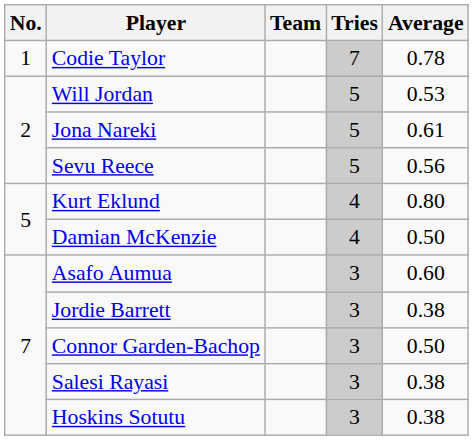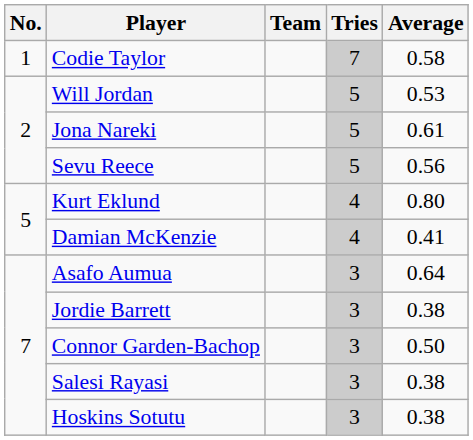Codie Taylor | Average: 0.78 -> 0.58
Damian McKenzie | Average: 0.50 -> 0.41
Asafo Aumua | Average: 0.60 -> 0.64
